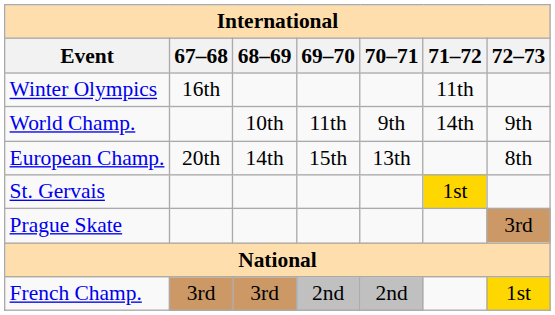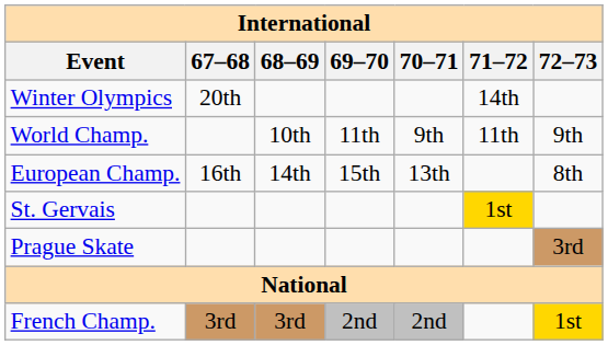Winter Olympics | 67–68: 16th -> 20th
Winter Olympics | 71–72: 11th -> 14th
World Champ. | 71–72: 14th -> 11th
European Champ. | 67–68: 20th -> 16th
